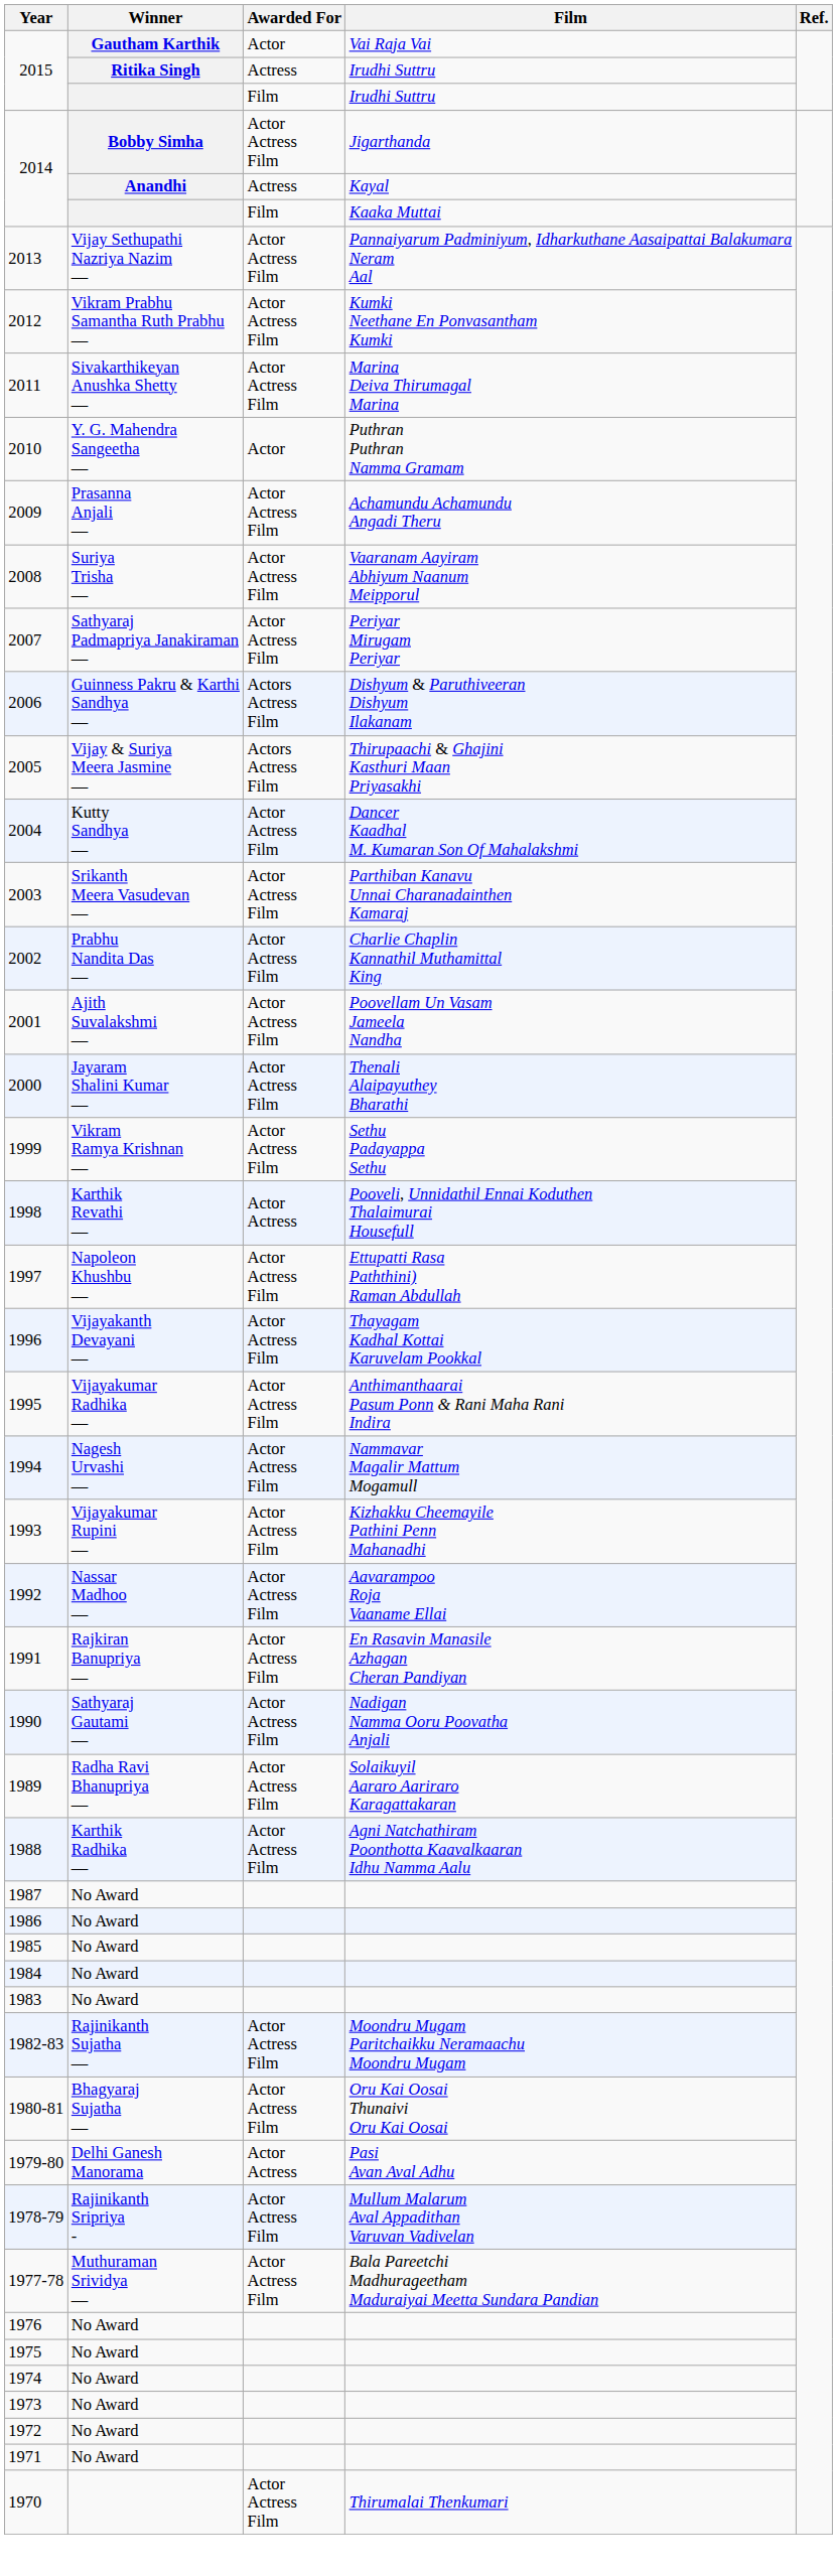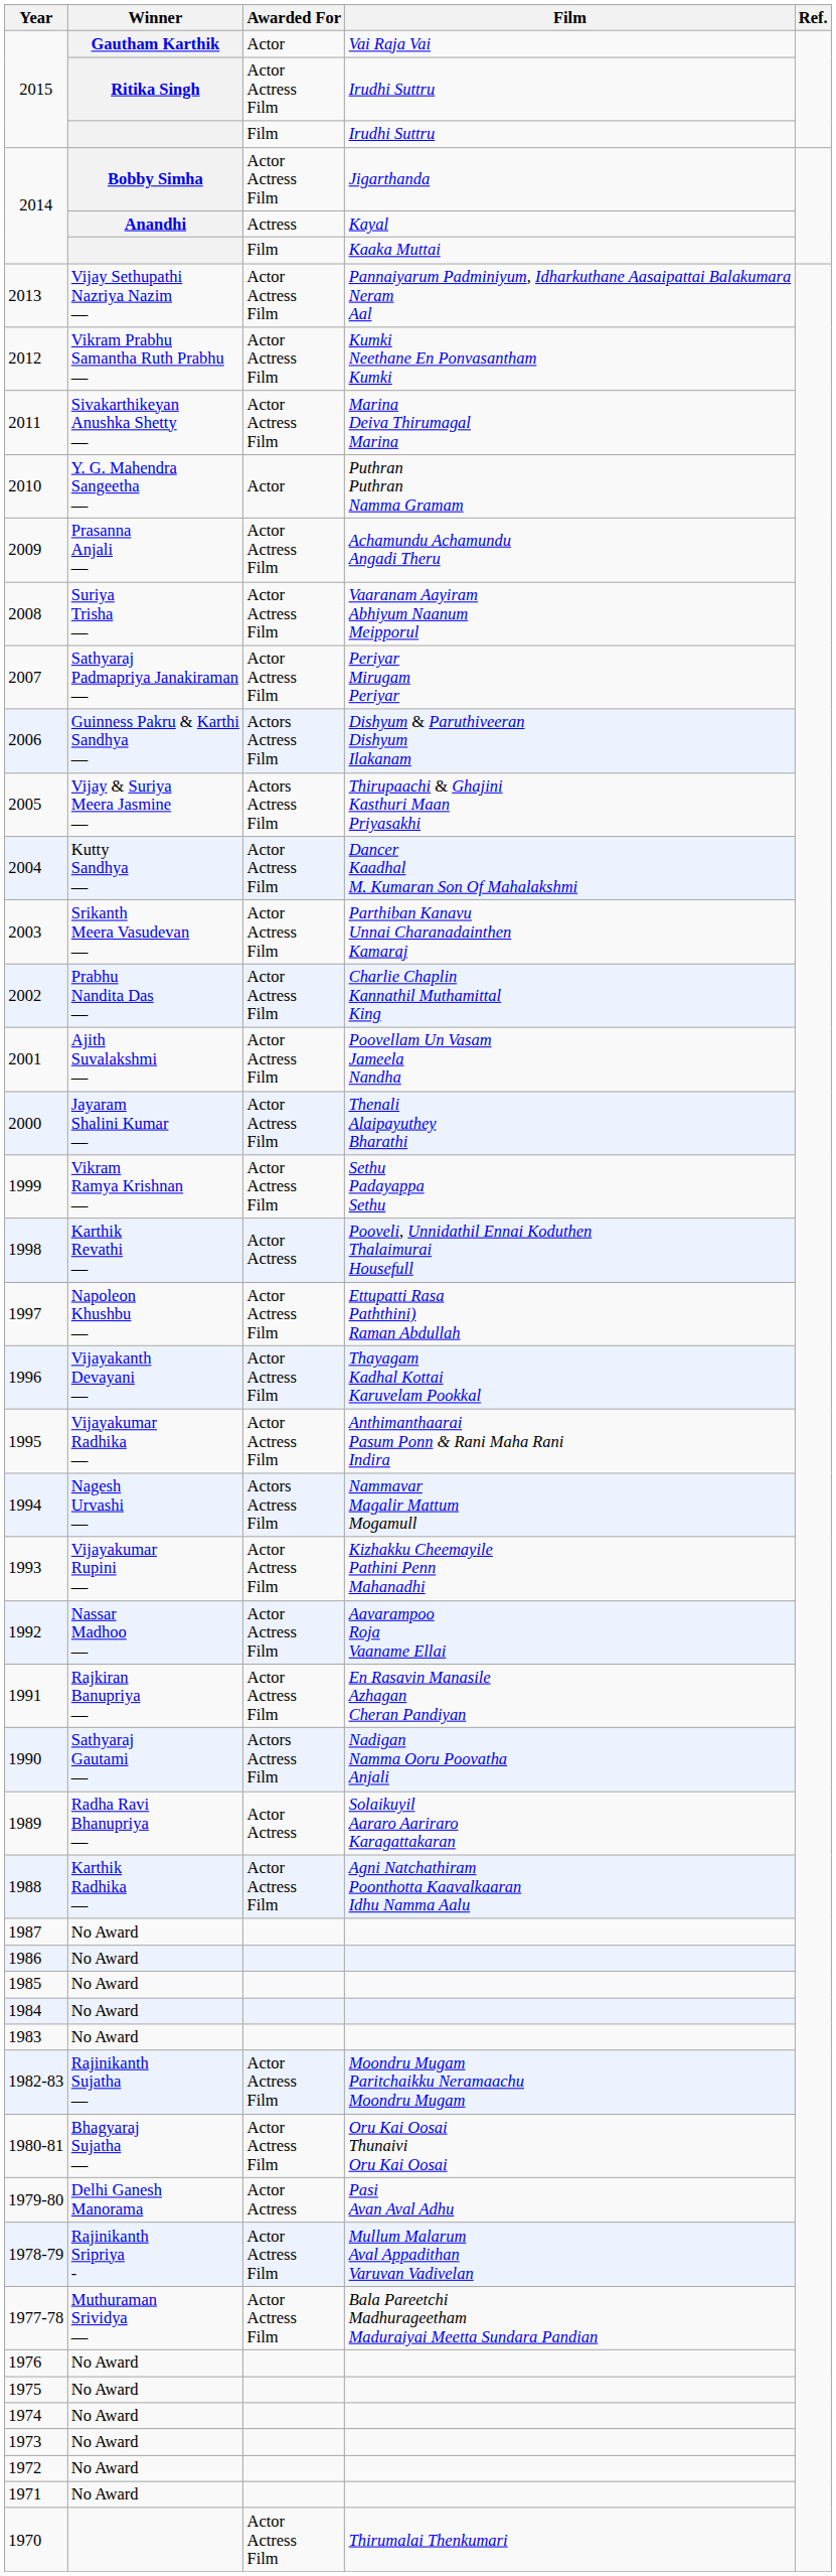2015 / Ritika Singh | Awarded For: Actress -> Actor Actress Film
1994 | Awarded For: Actor Actress Film -> Actors Actress Film
1990 | Awarded For: Actor Actress Film -> Actors Actress Film
1989 | Awarded For: Actor Actress Film -> Actor Actress
